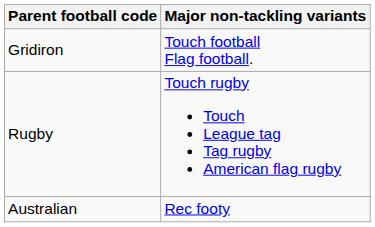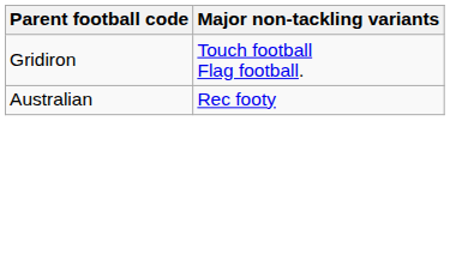- row: Rugby | Touch rugby Touch League tag Tag rugby American flag rugby
